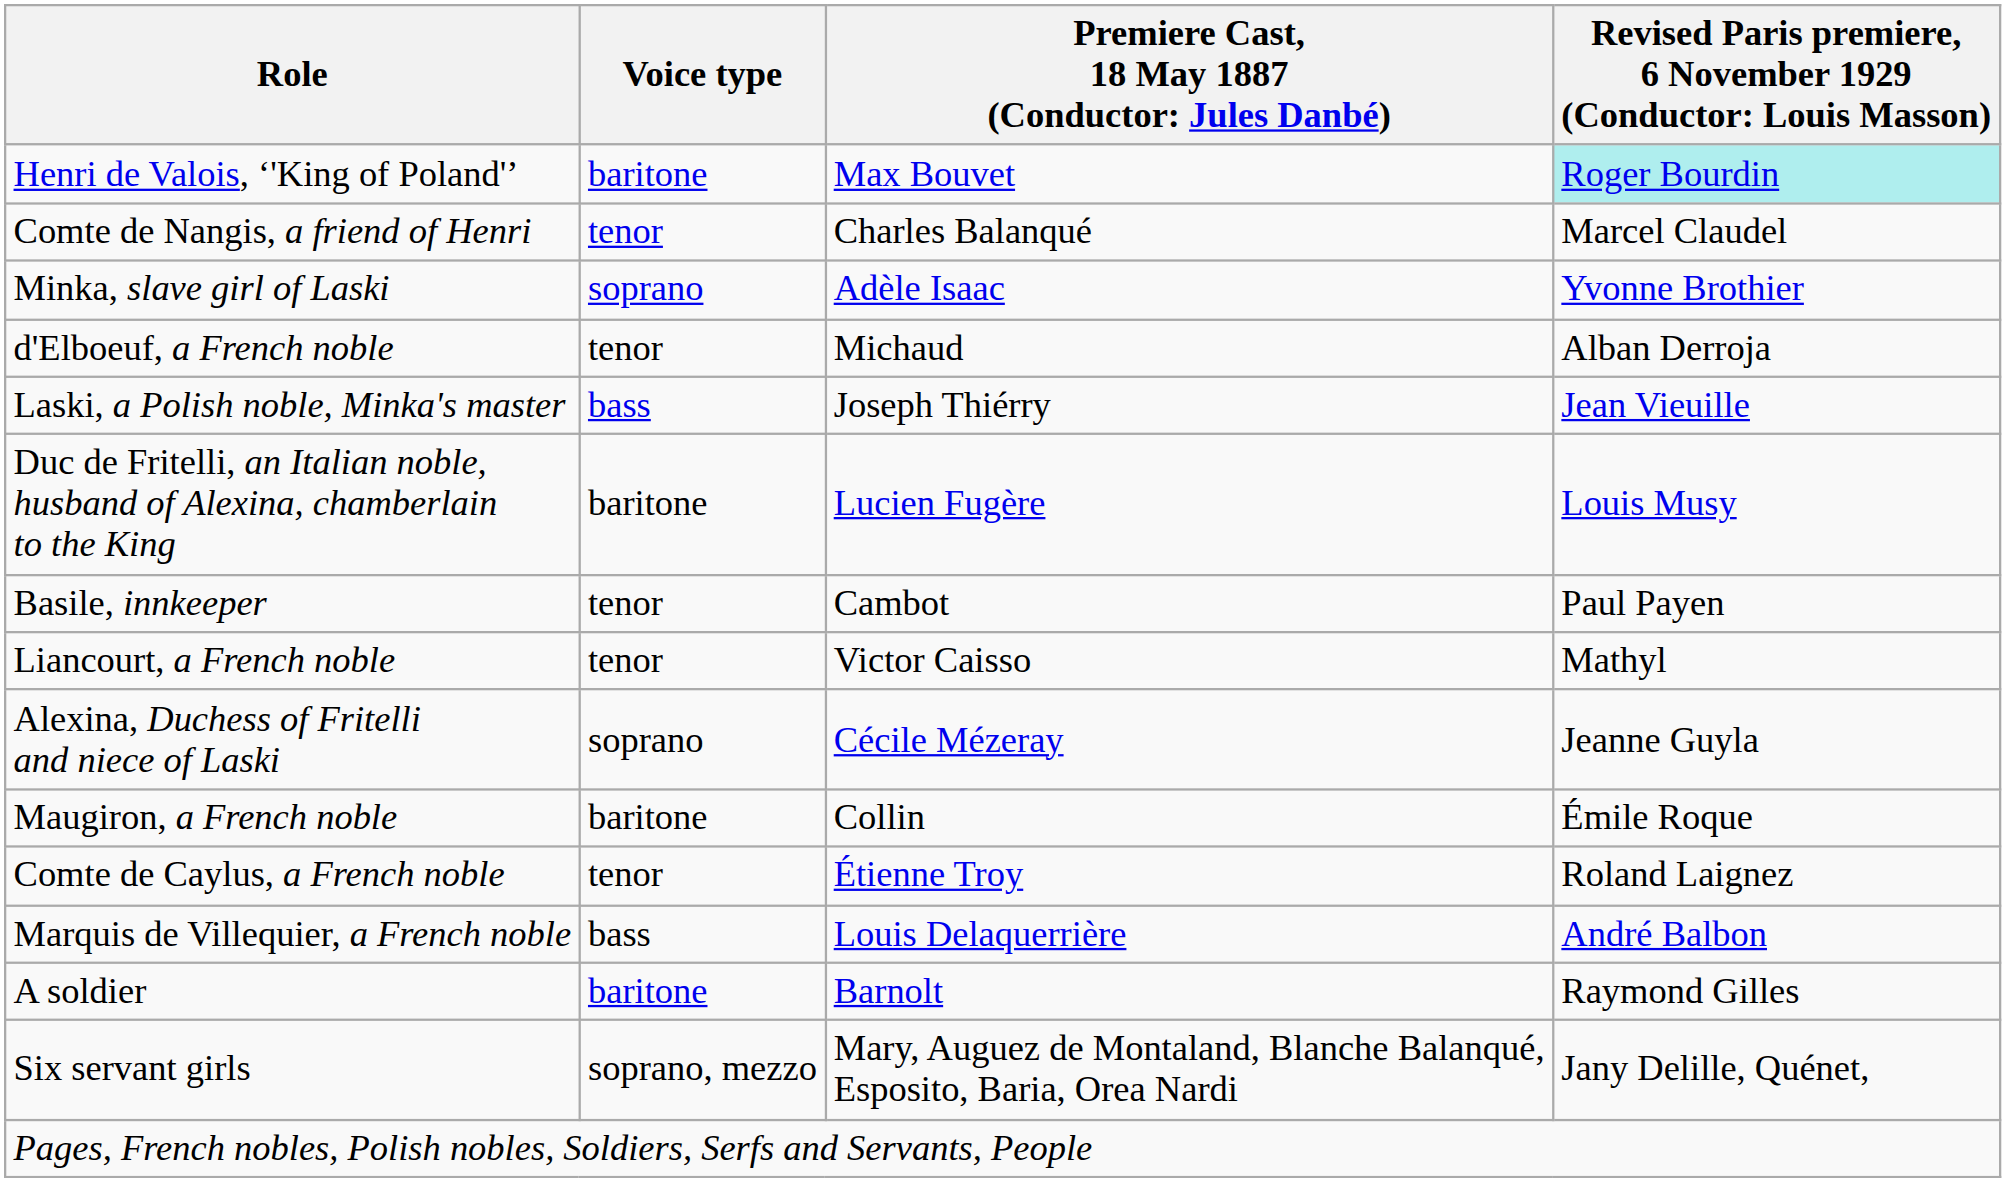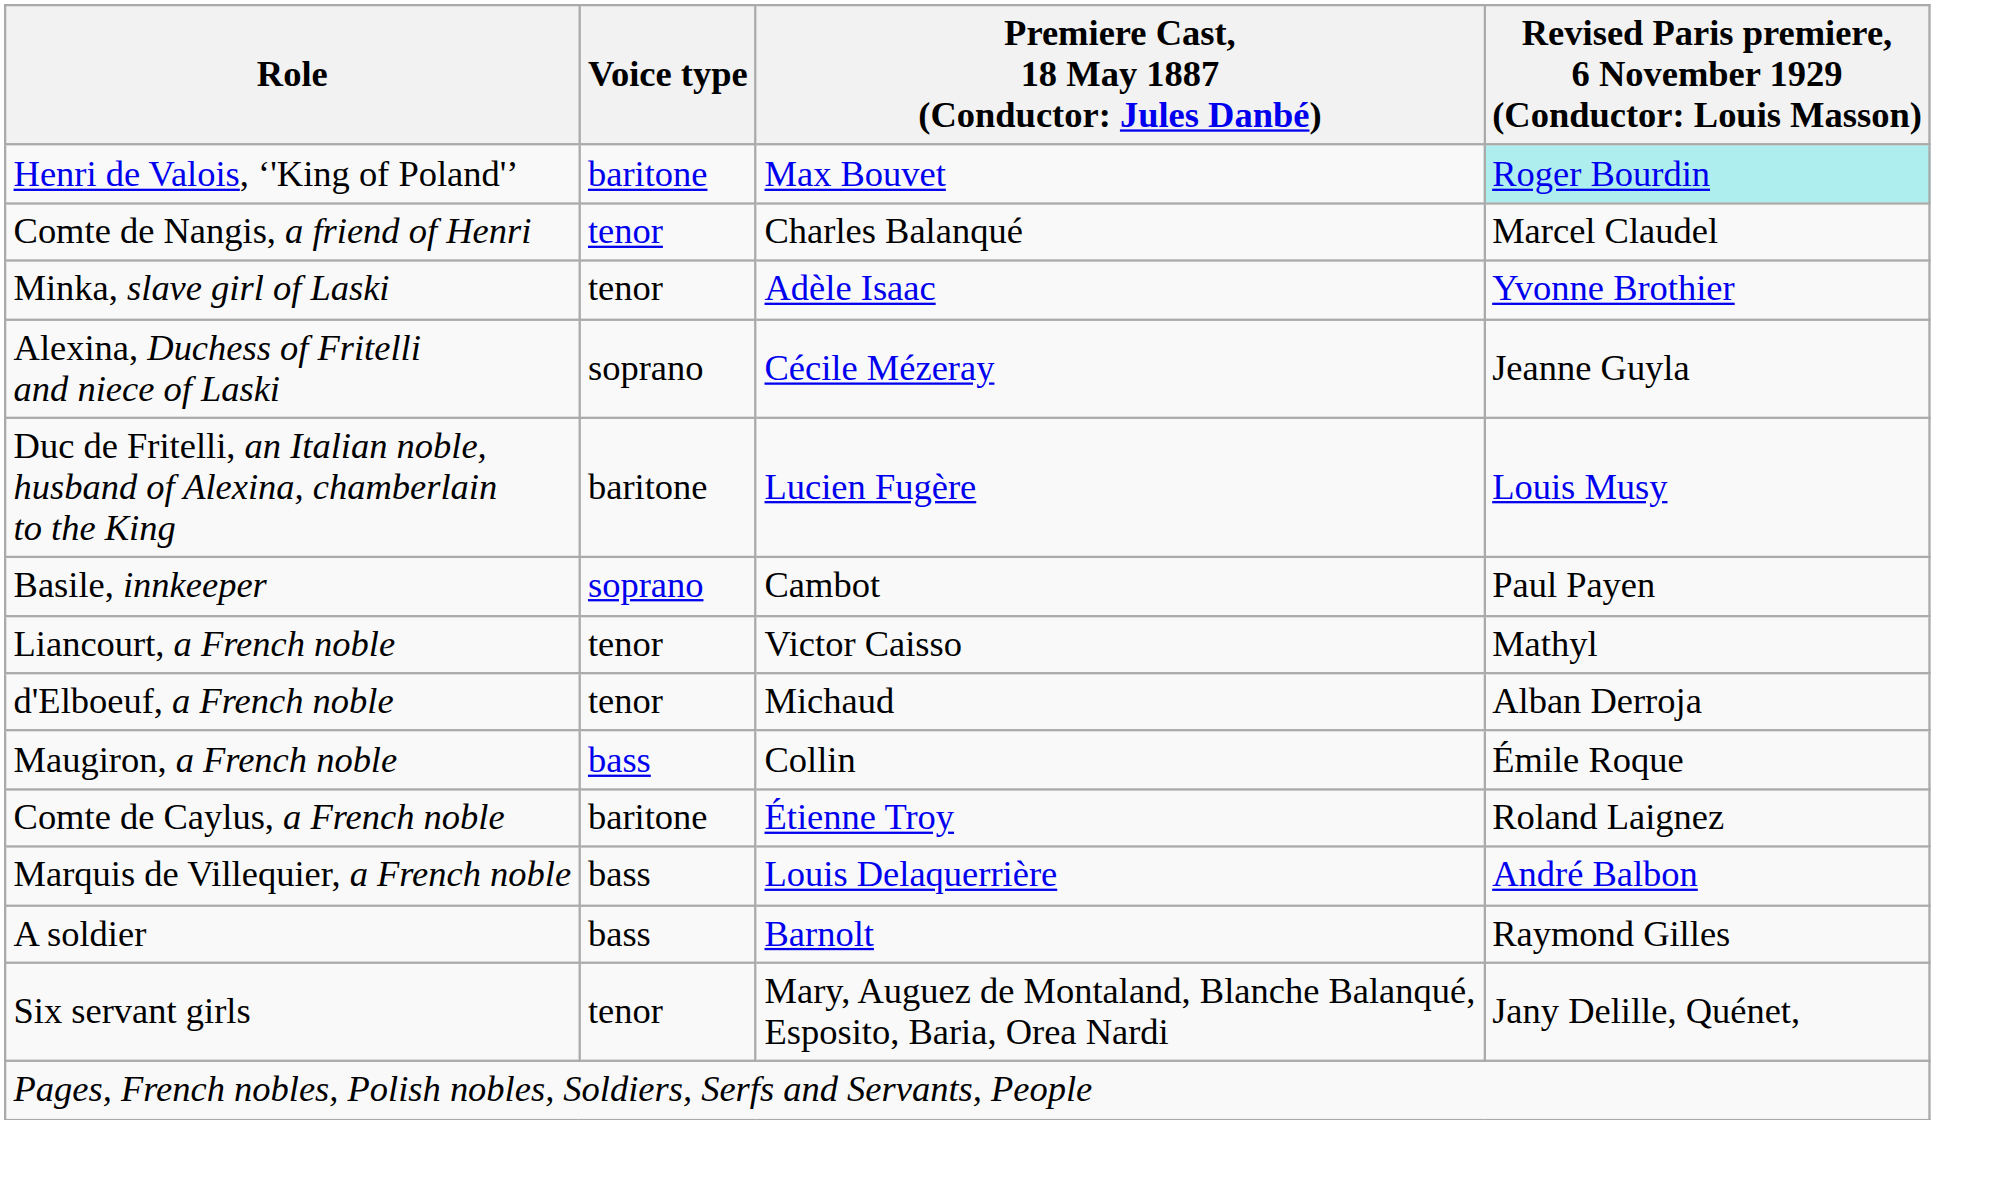Minka, slave girl of Laski | Voice type: soprano -> tenor
rows swapped: Alexina, Duchess of Fritelli and niece of Laski <-> d'Elboeuf, a French noble
- row: Laski, a Polish noble, Minka's master | bass | Joseph Thiérry | Jean Vieuille
Basile, innkeeper | Voice type: tenor -> soprano
Maugiron, a French noble | Voice type: baritone -> bass
Comte de Caylus, a French noble | Voice type: tenor -> baritone
A soldier | Voice type: baritone -> bass
Six servant girls | Voice type: soprano, mezzo -> tenor
